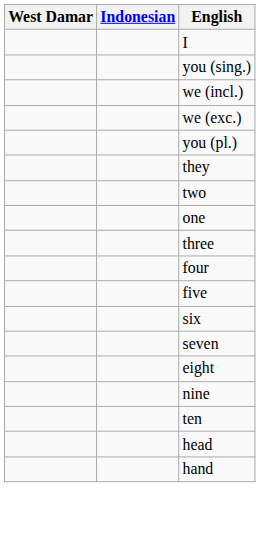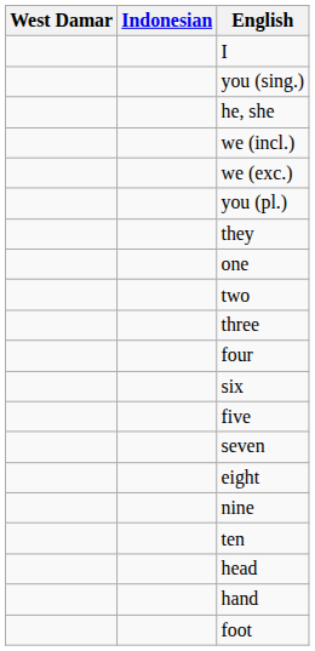+ row: he, she
rows swapped: one <-> two
rows swapped: five <-> six
+ row: foot
